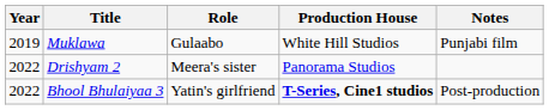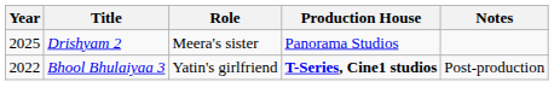- row: 2019 | Muklawa | Gulaabo | White Hill Studios | Punjabi film
Drishyam 2 | Year: 2022 -> 2025
